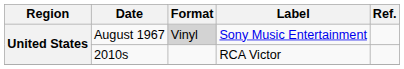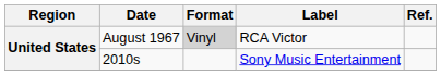August 1967 | Label: Sony Music Entertainment -> RCA Victor
2010s | Label: RCA Victor -> Sony Music Entertainment
